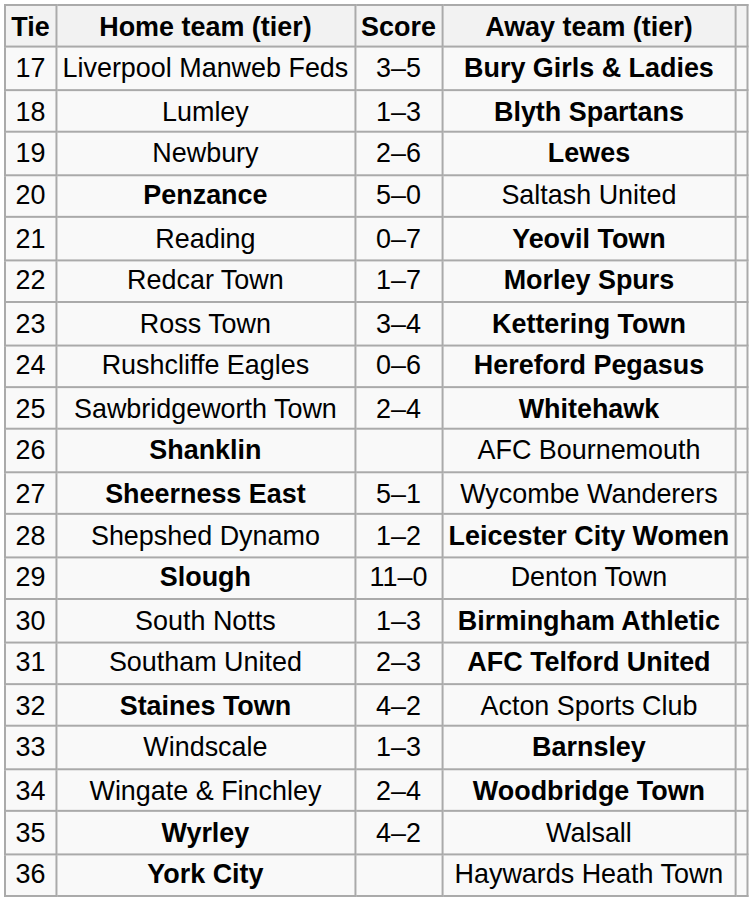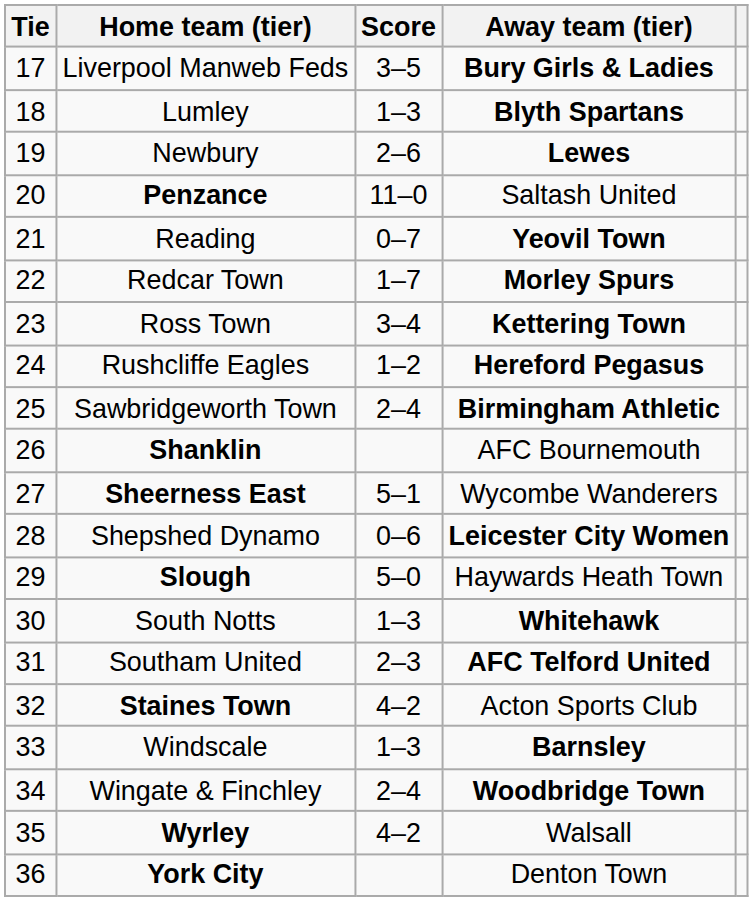Penzance | Score: 5–0 -> 11–0
Rushcliffe Eagles | Score: 0–6 -> 1–2
Sawbridgeworth Town | Away team (tier): Whitehawk -> Birmingham Athletic
Shepshed Dynamo | Score: 1–2 -> 0–6
Slough | Score: 11–0 -> 5–0
Slough | Away team (tier): Denton Town -> Haywards Heath Town
South Notts | Away team (tier): Birmingham Athletic -> Whitehawk
York City | Away team (tier): Haywards Heath Town -> Denton Town
